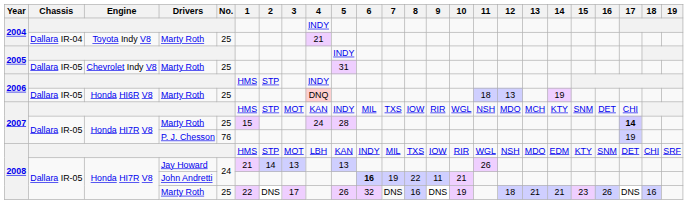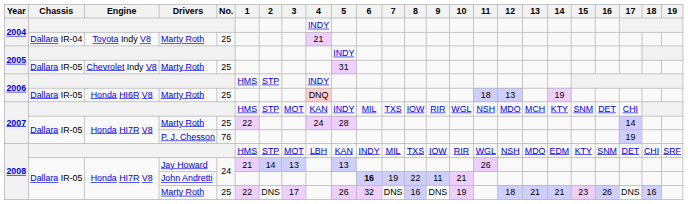2007 / Marty Roth | 1: 15 -> 22
2007 / Marty Roth | 17: bold -> normal
